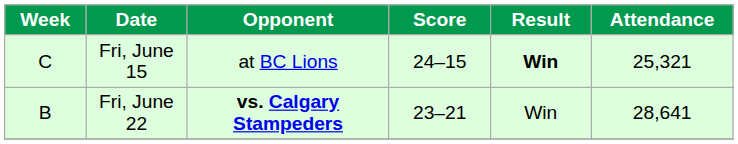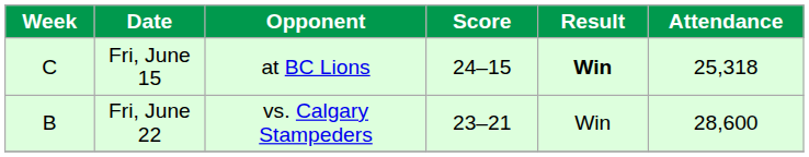Fri, June 15 | Attendance: 25,321 -> 25,318
Fri, June 22 | Opponent: bold -> normal
Fri, June 22 | Attendance: 28,641 -> 28,600
